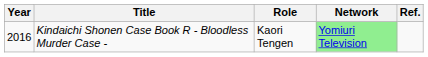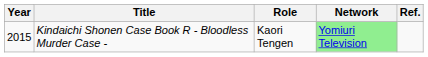Kindaichi Shonen Case Book R - Bloodless Murder Case - | Year: 2016 -> 2015
